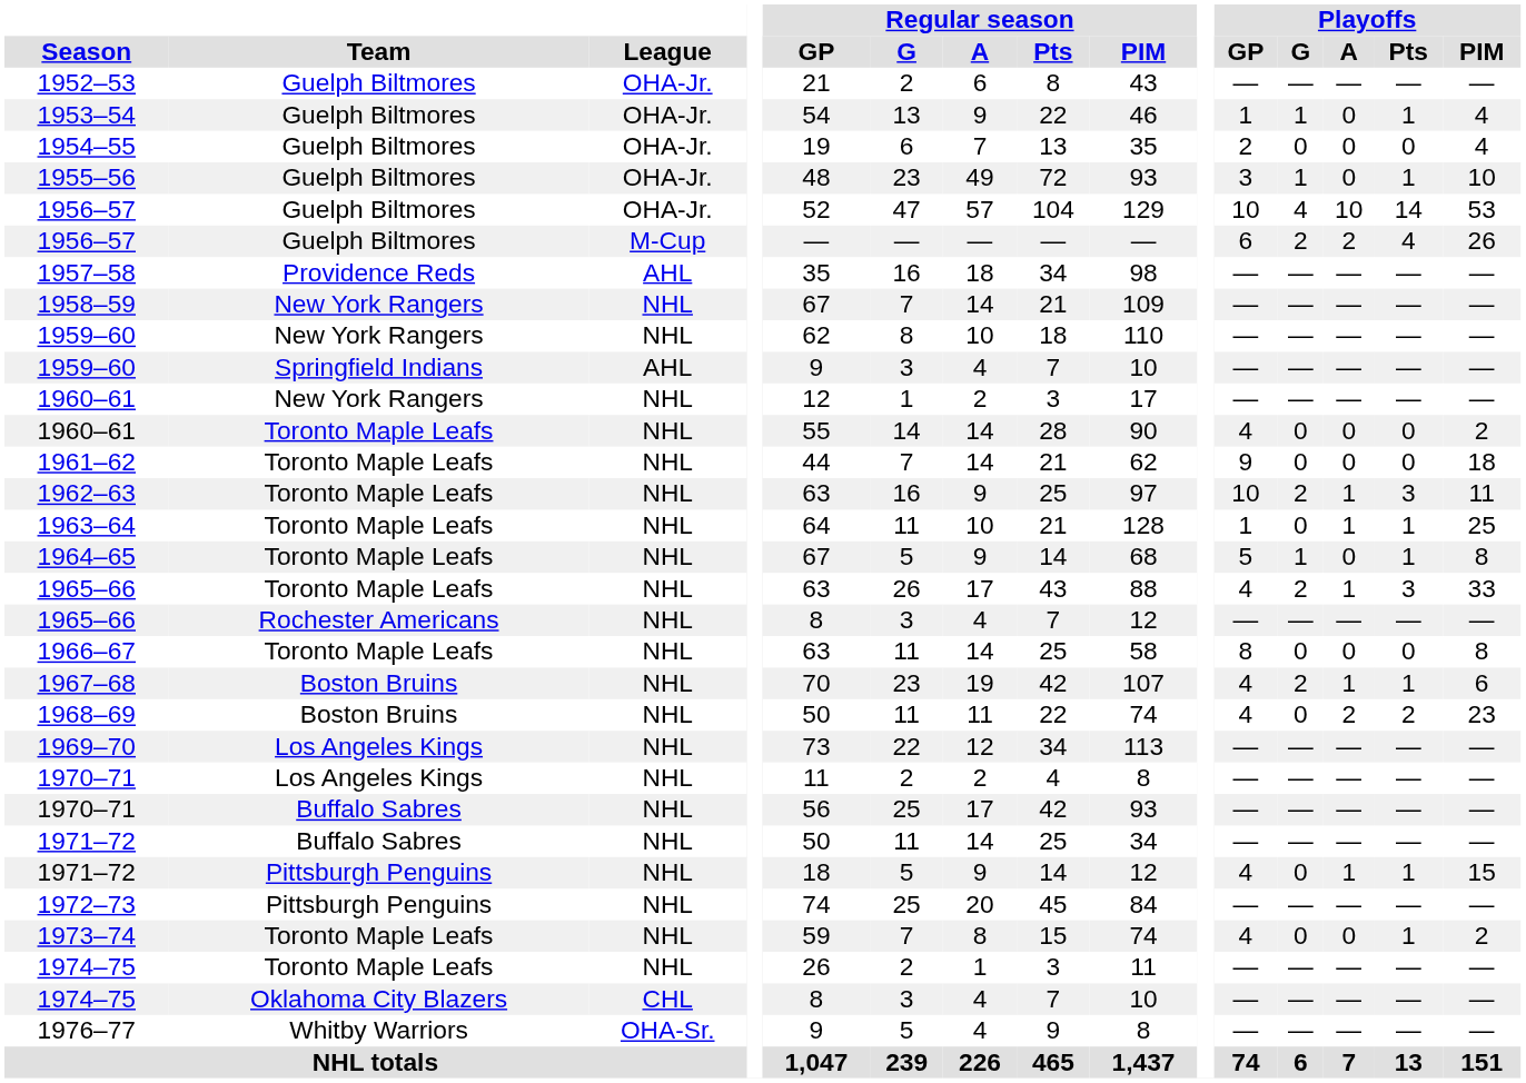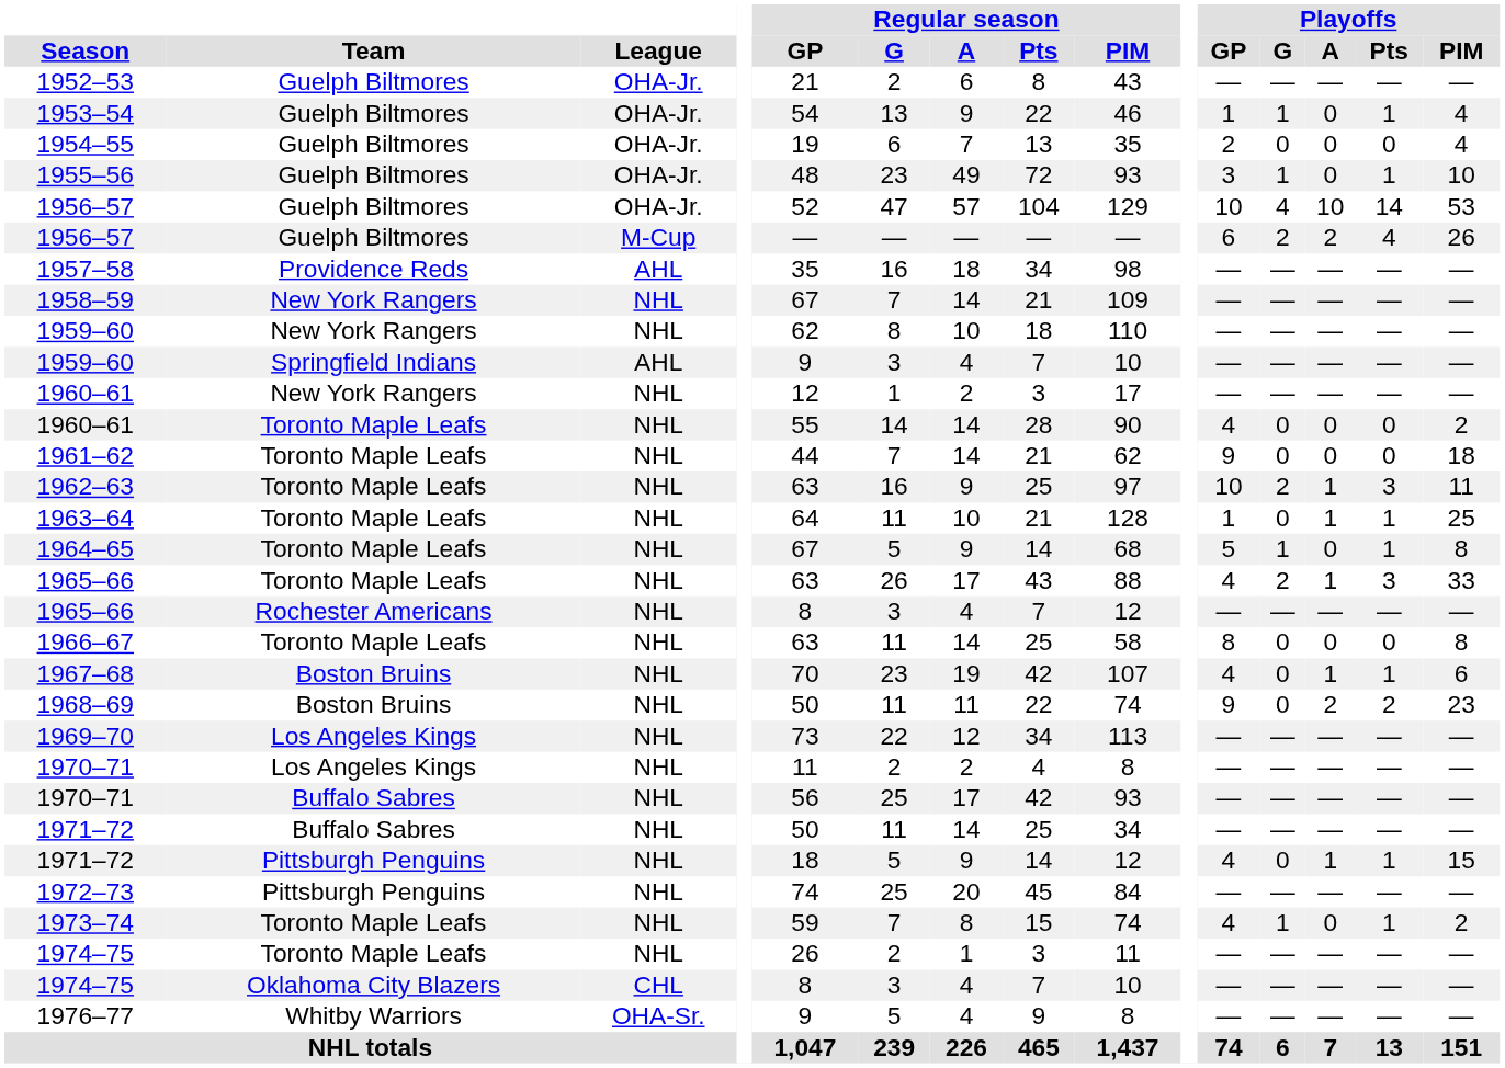1967–68 | Playoffs / G: 2 -> 0
1968–69 | Playoffs / GP: 4 -> 9
1973–74 | Playoffs / G: 0 -> 1
